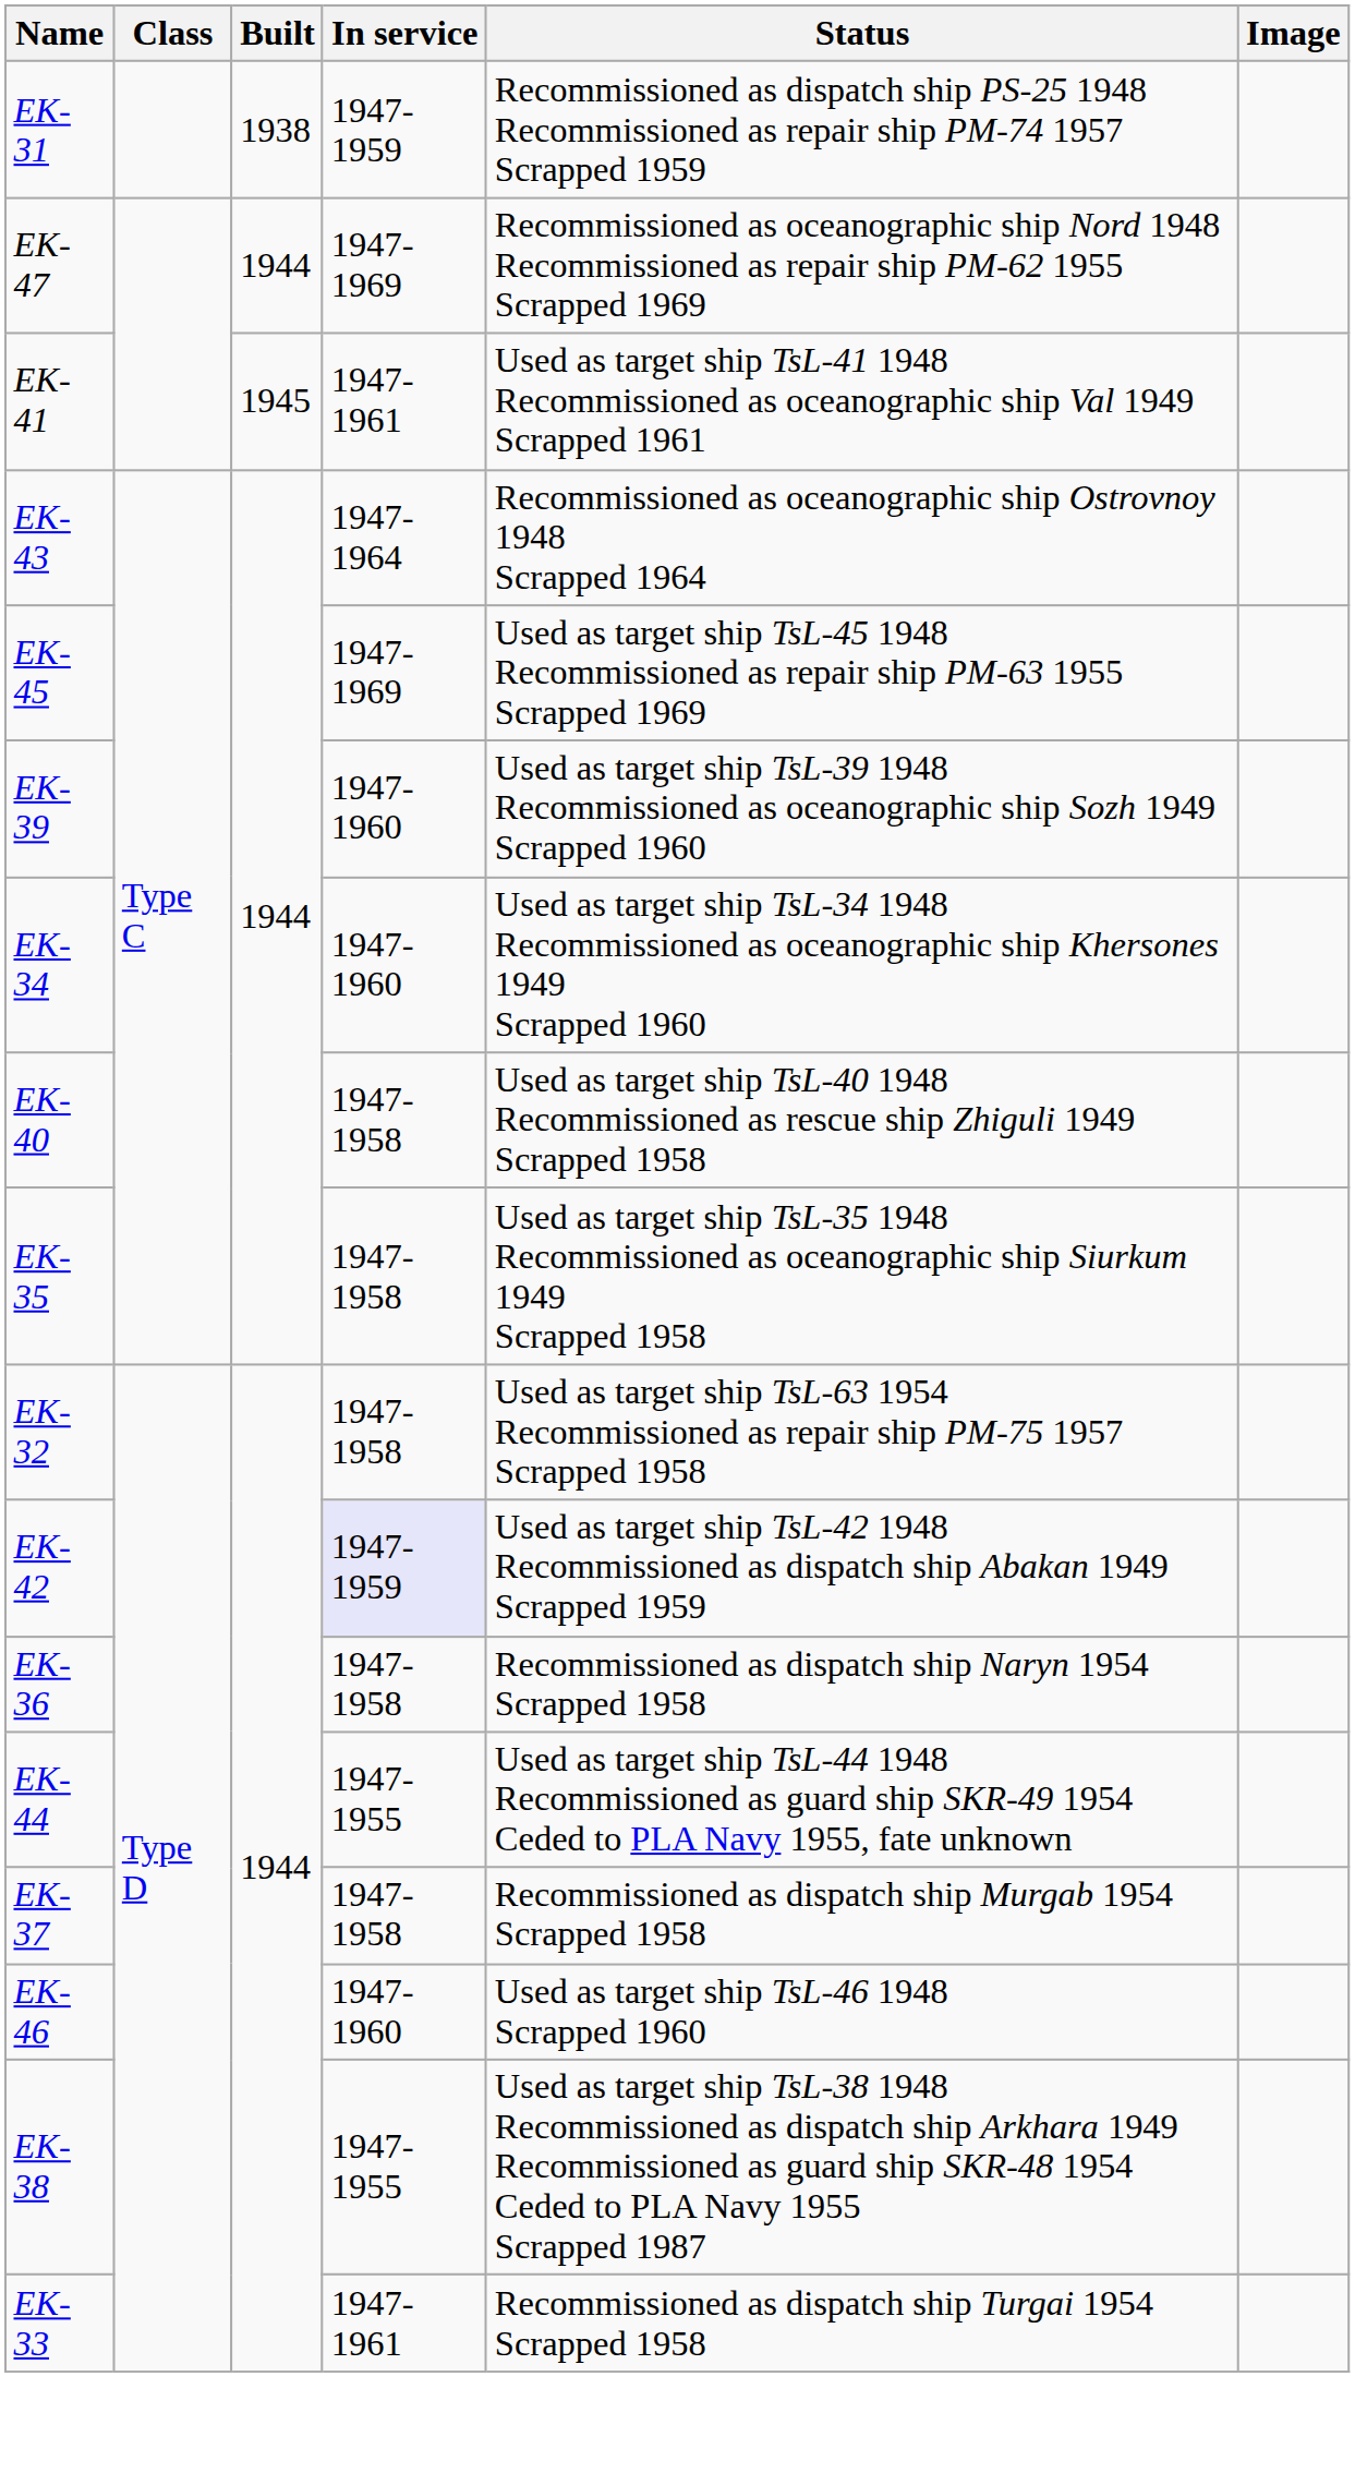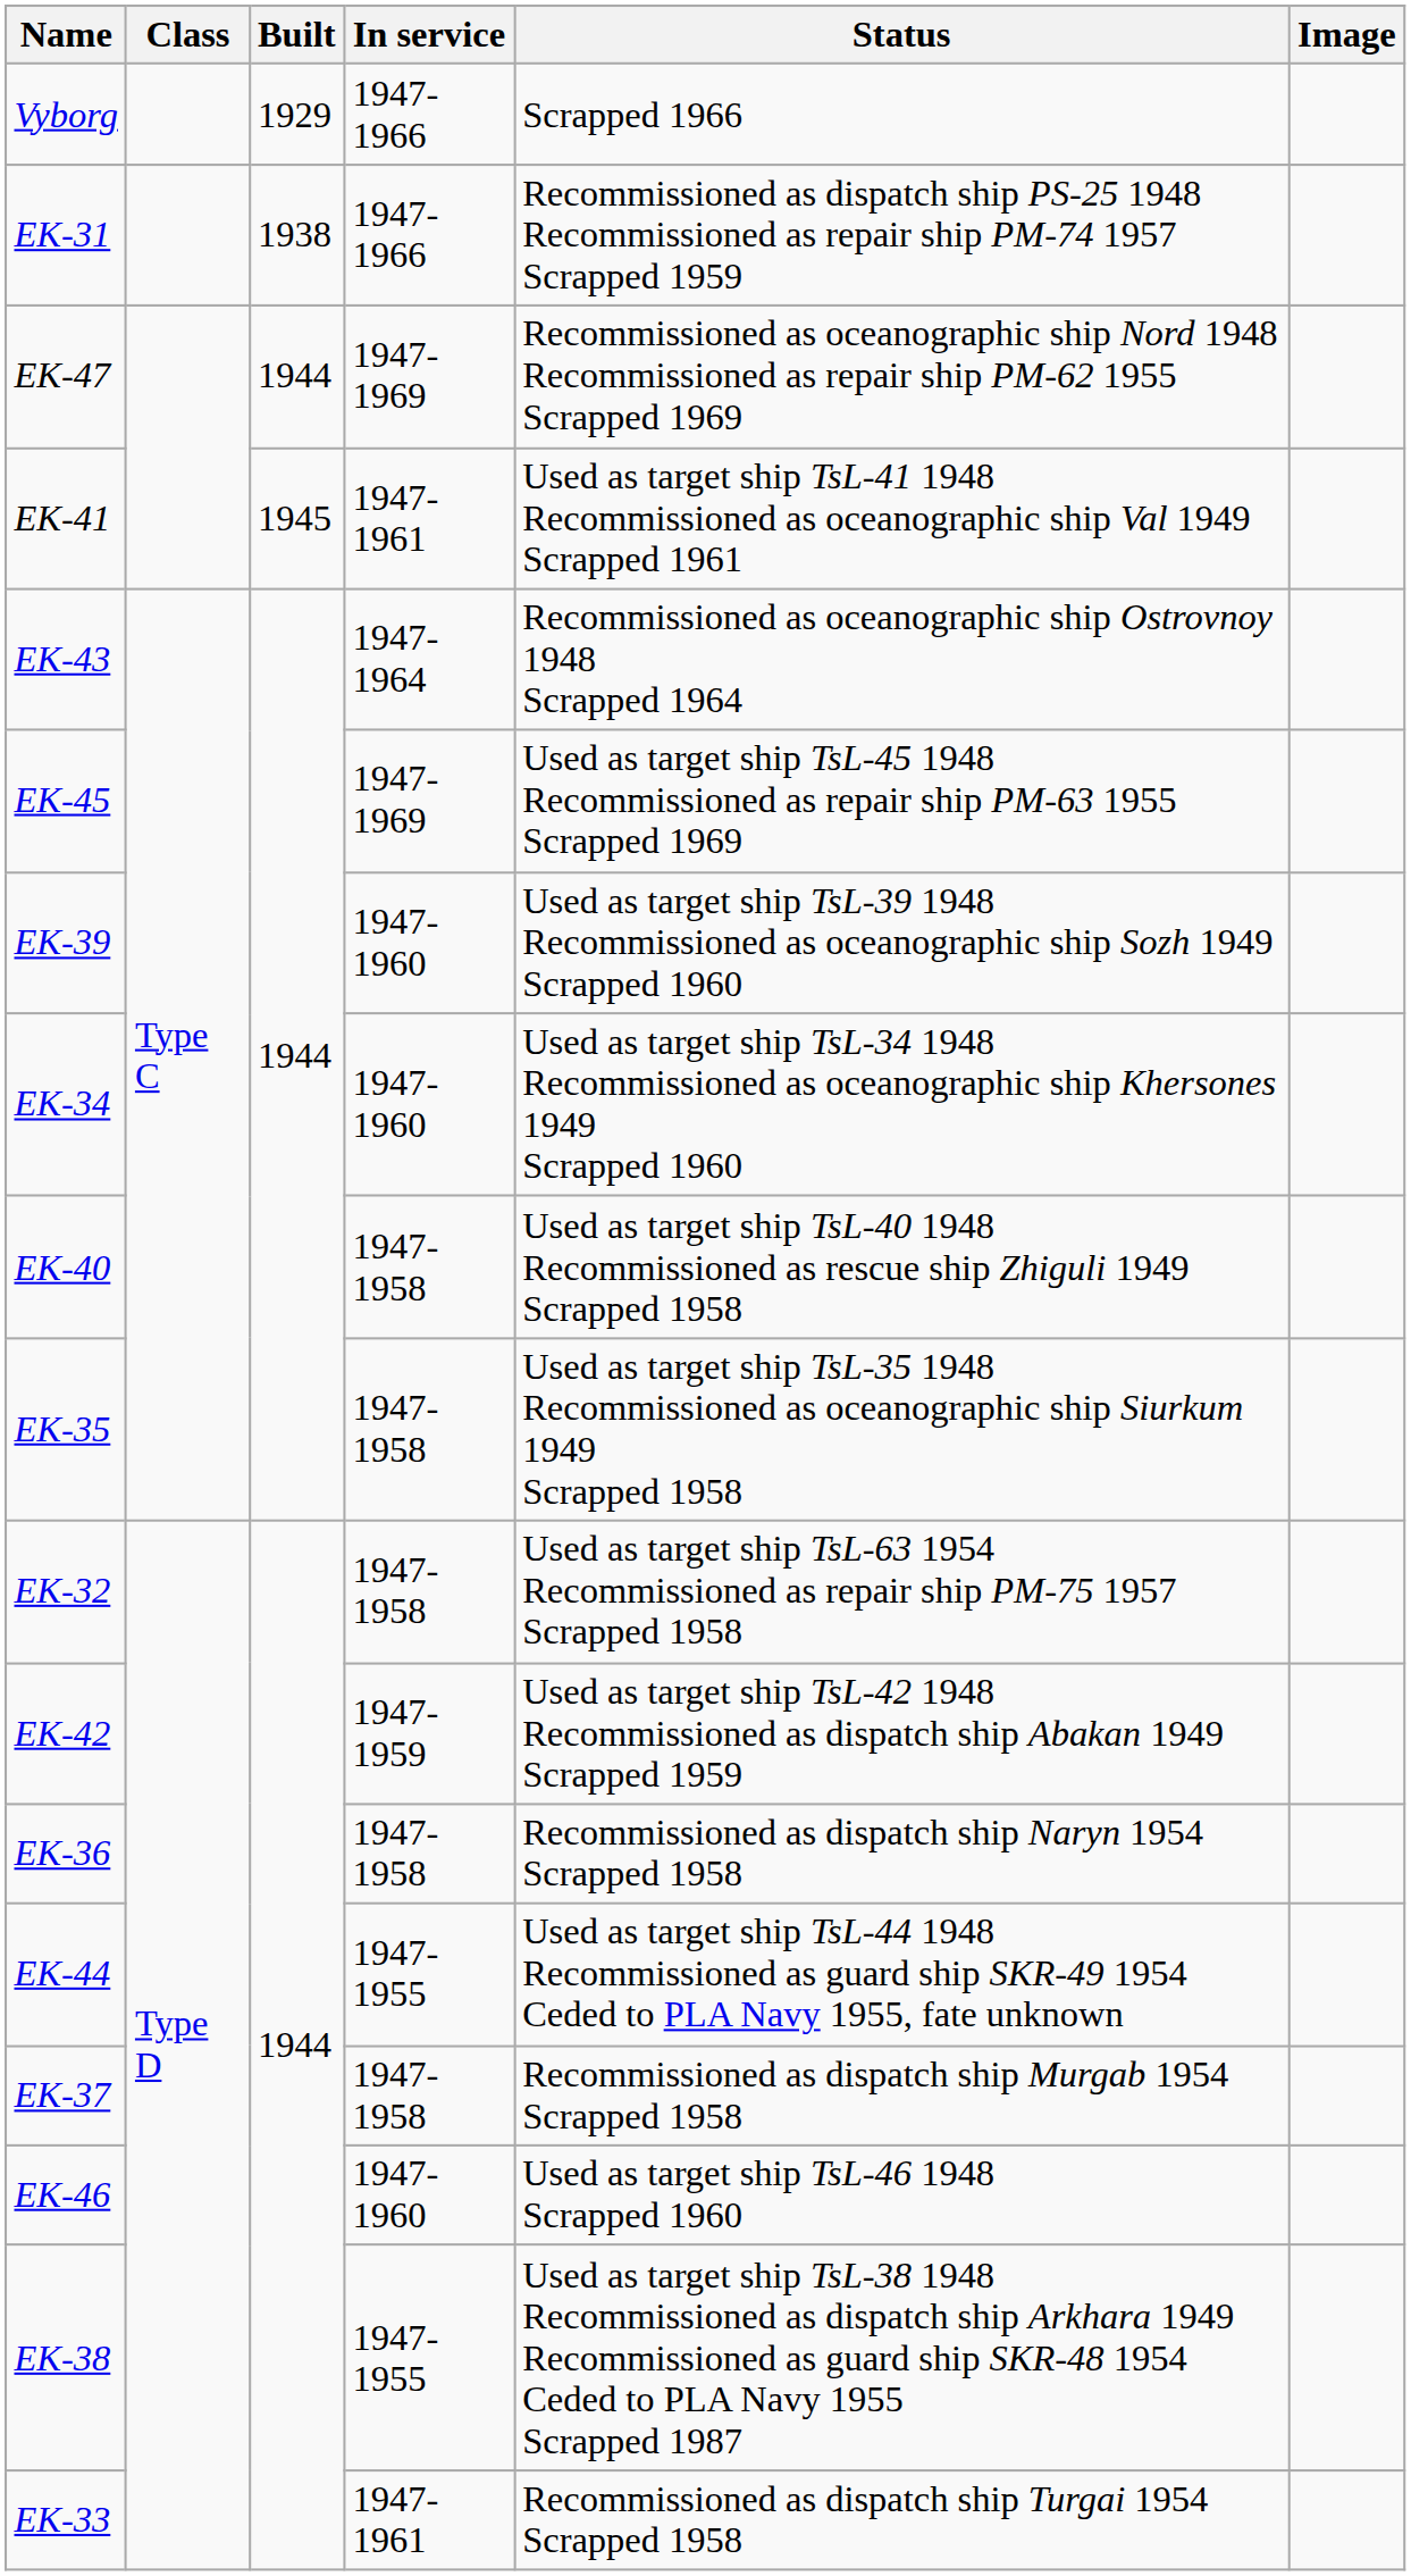+ row: Vyborg | 1929 | 1947-1966 | Scrapped 1966
EK-31 | In service: 1947-1959 -> 1947-1966
EK-42 | In service: lavender background -> no background
